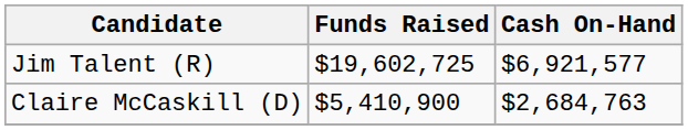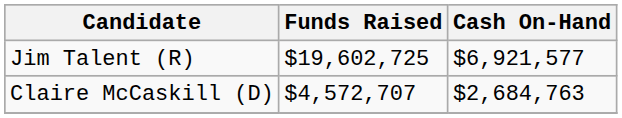Claire McCaskill (D) | Funds Raised: $5,410,900 -> $4,572,707
